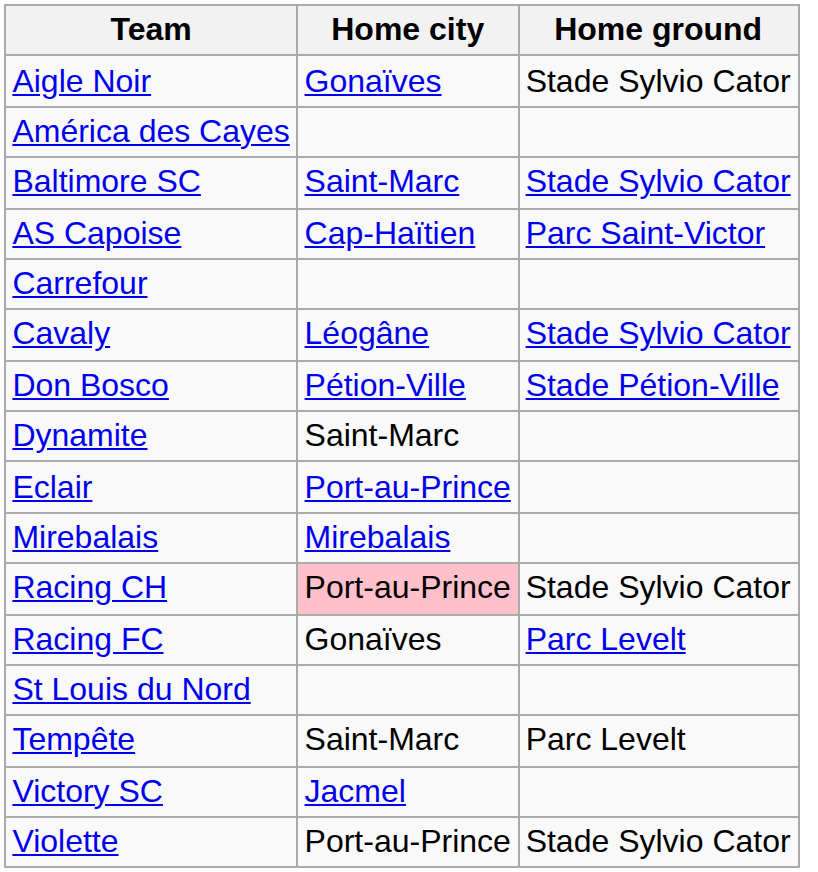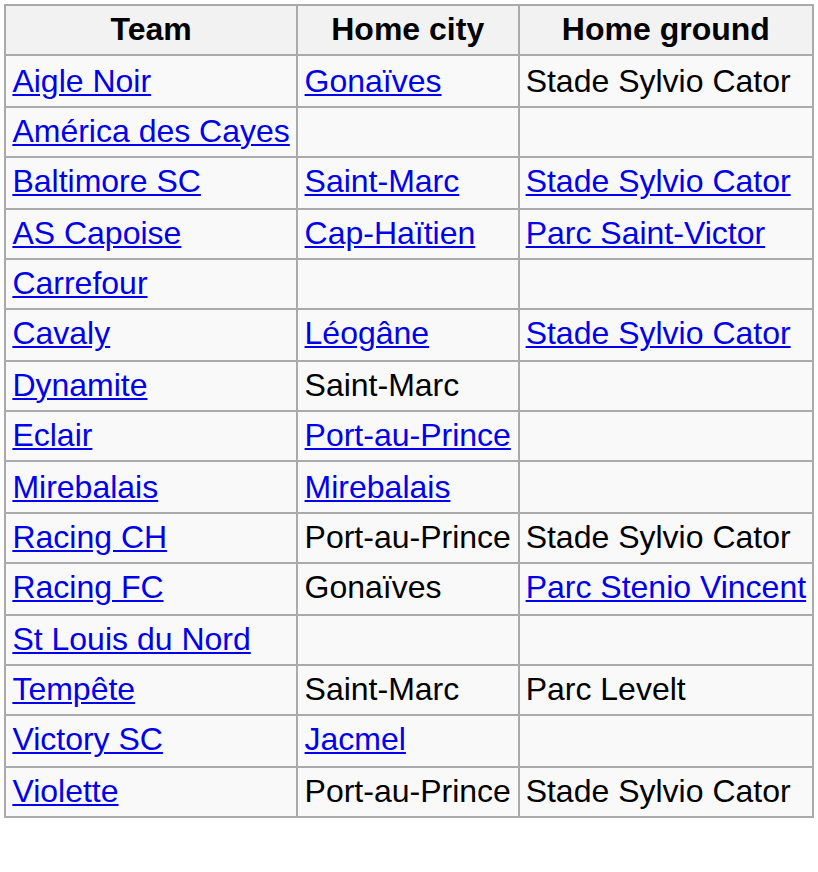- row: Don Bosco | Pétion-Ville | Stade Pétion-Ville
Racing CH | Home city: pink background -> no background
Racing FC | Home ground: Parc Levelt -> Parc Stenio Vincent
